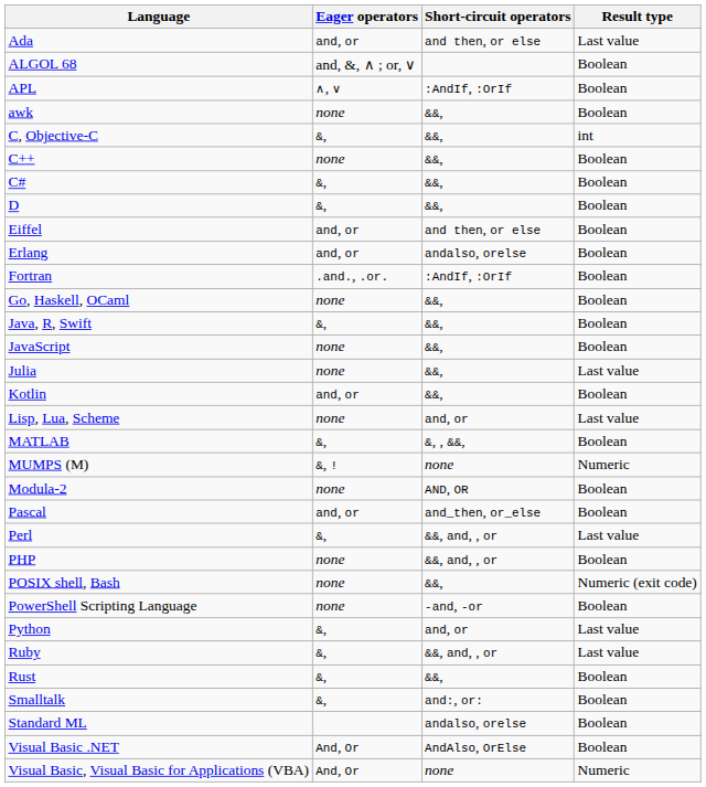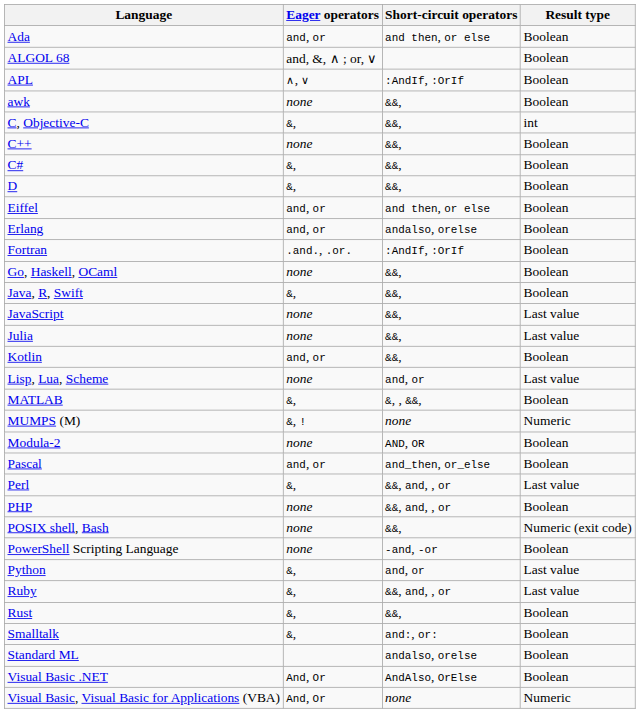Ada | Result type: Last value -> Boolean
JavaScript | Result type: Boolean -> Last value
